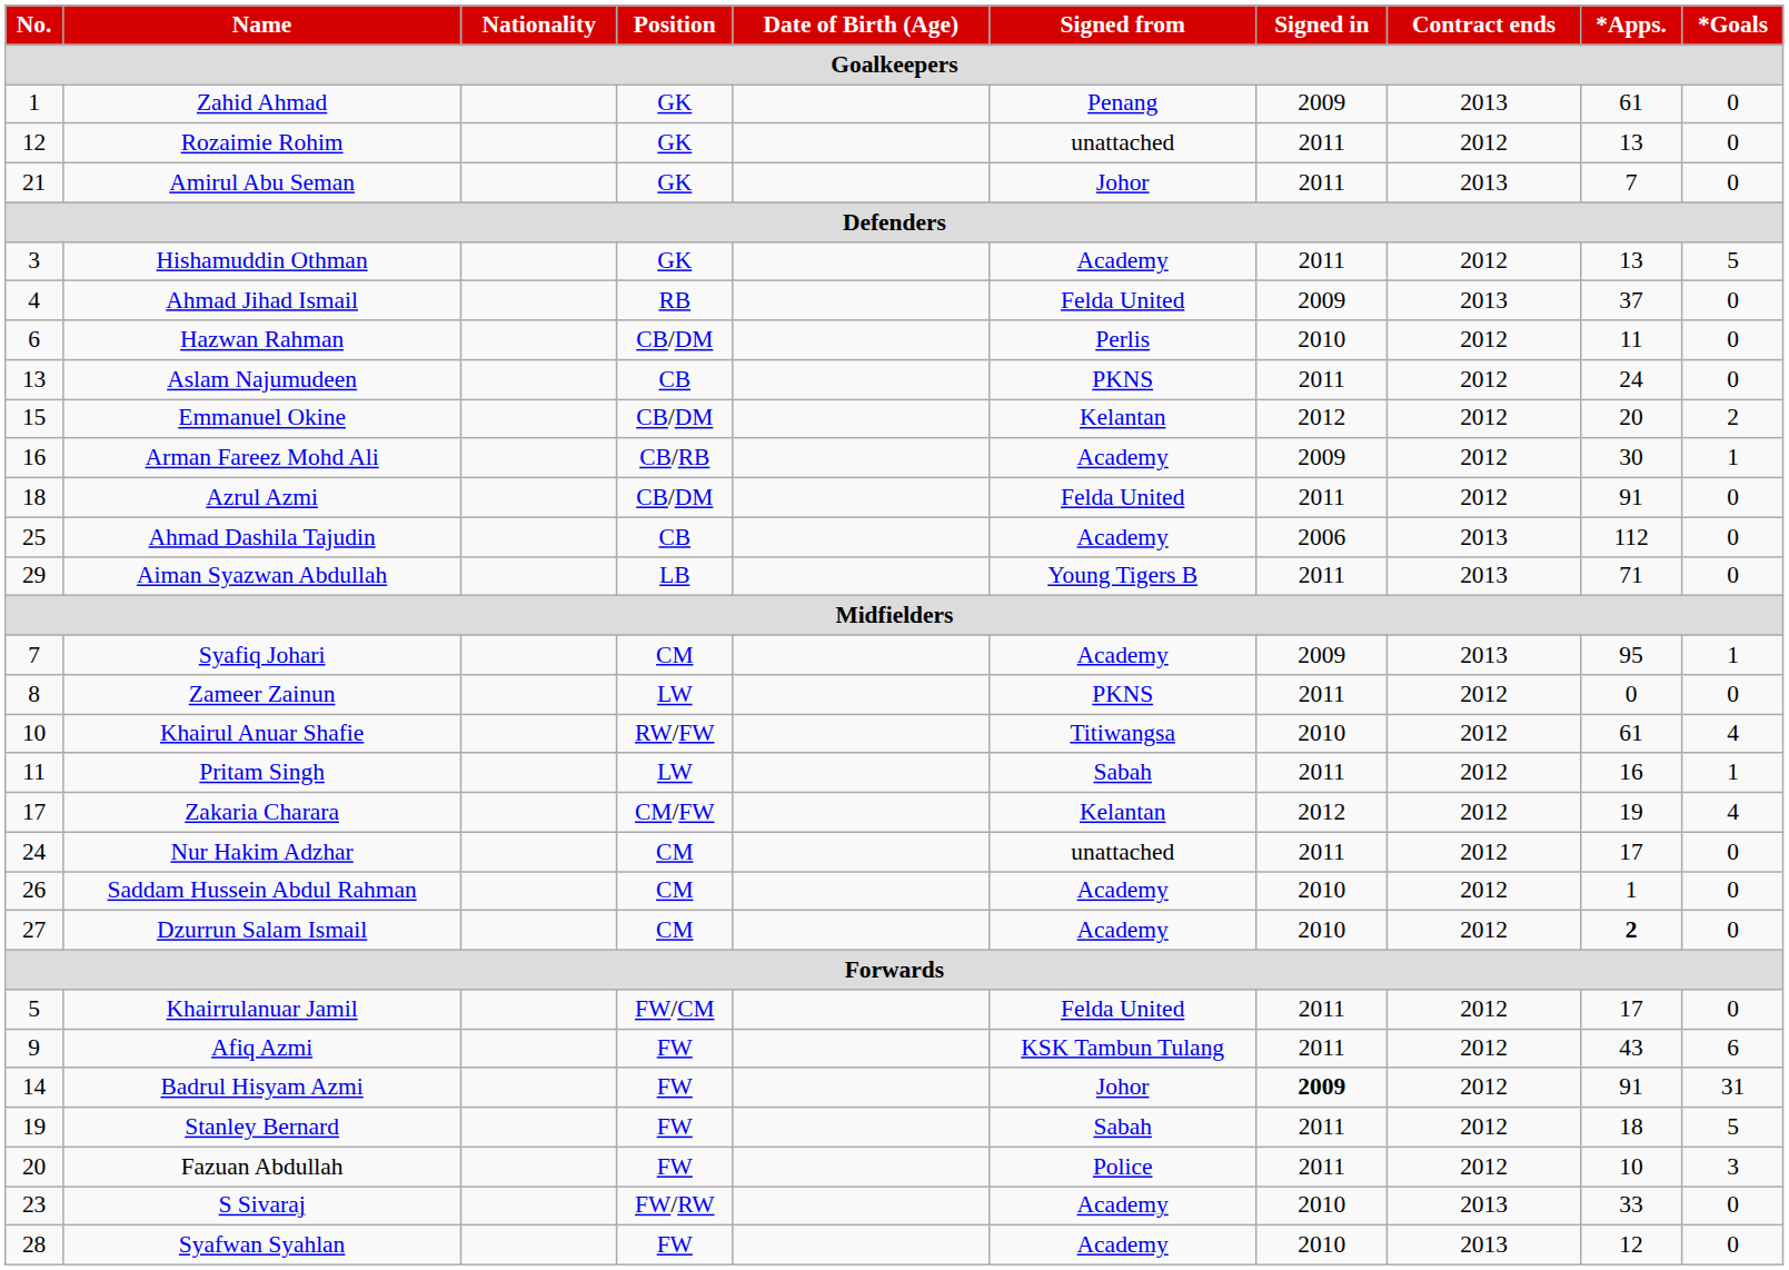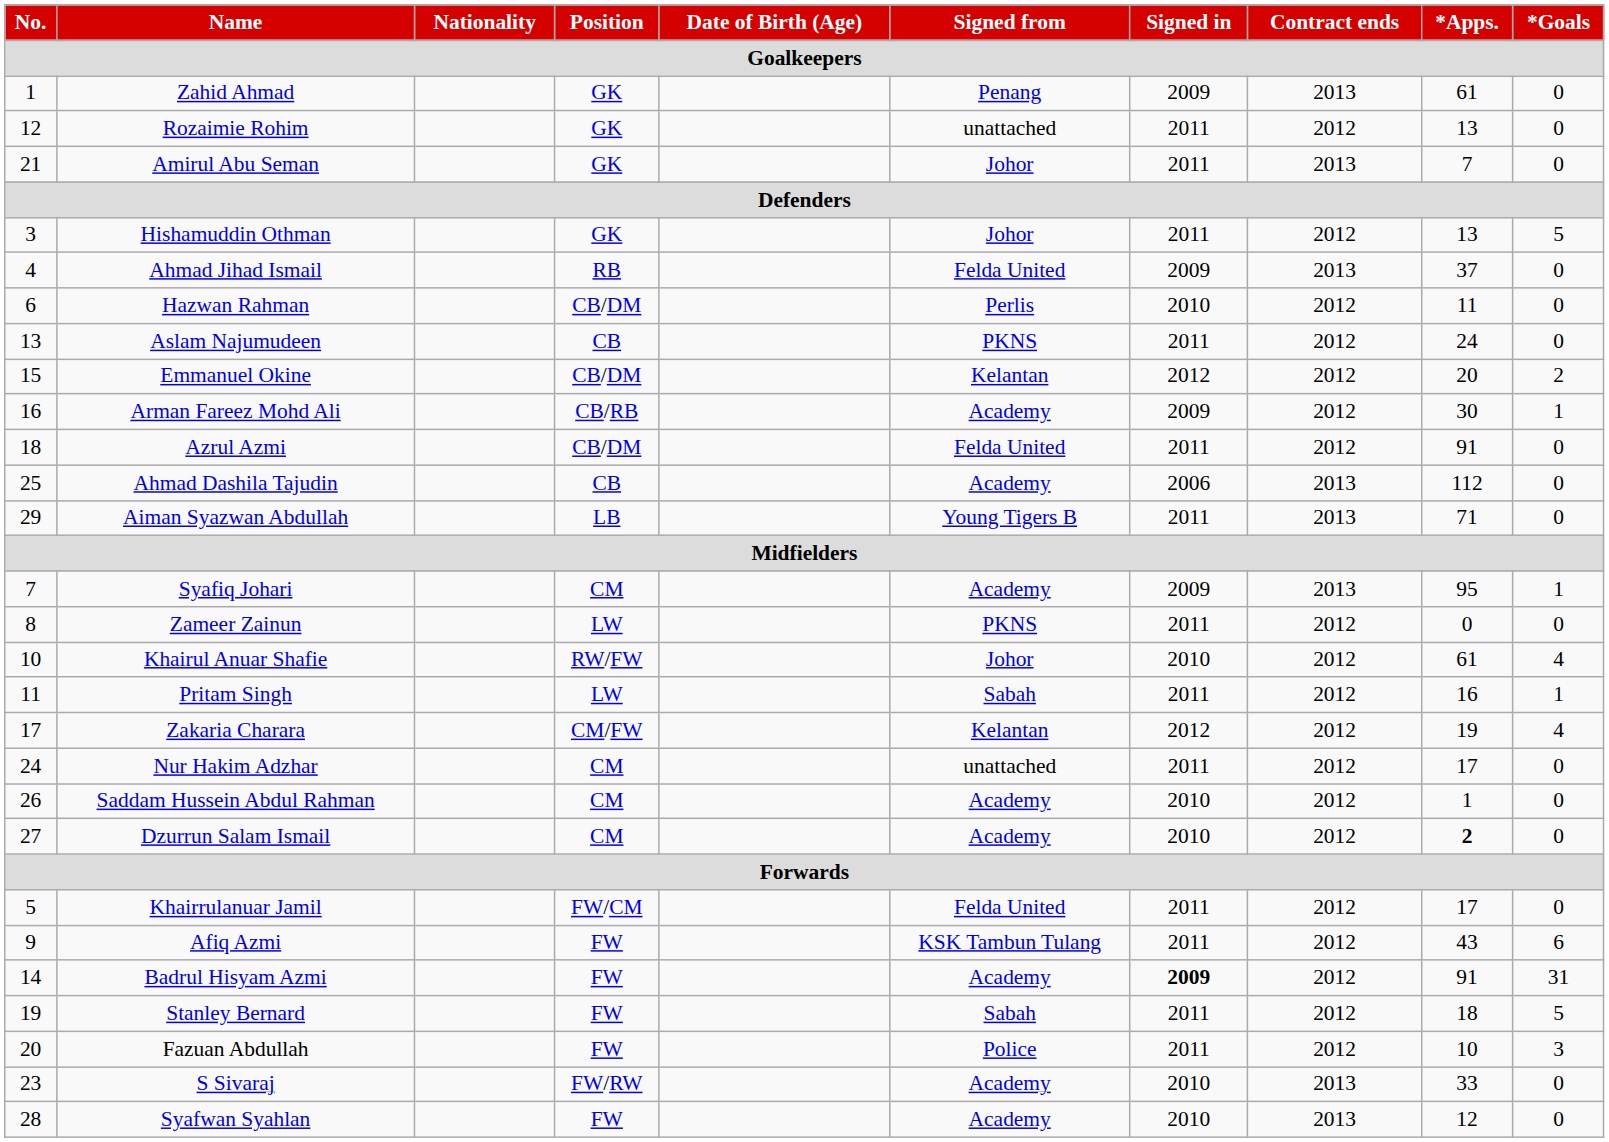Hishamuddin Othman | Signed from: Academy -> Johor
Khairul Anuar Shafie | Signed from: Titiwangsa -> Johor
Badrul Hisyam Azmi | Signed from: Johor -> Academy
